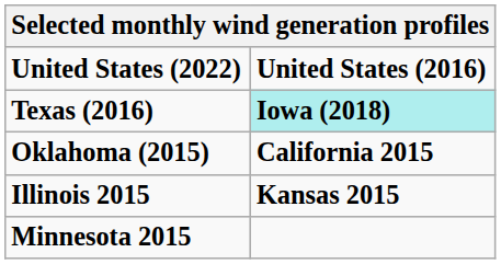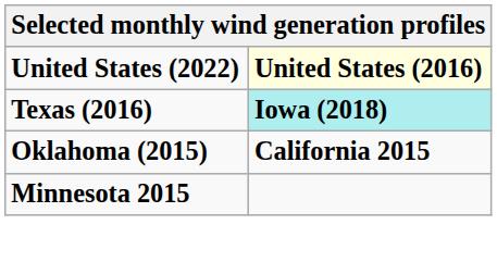United States (2022) | column 2: no background -> lightyellow background
- row: Illinois 2015 | Kansas 2015
